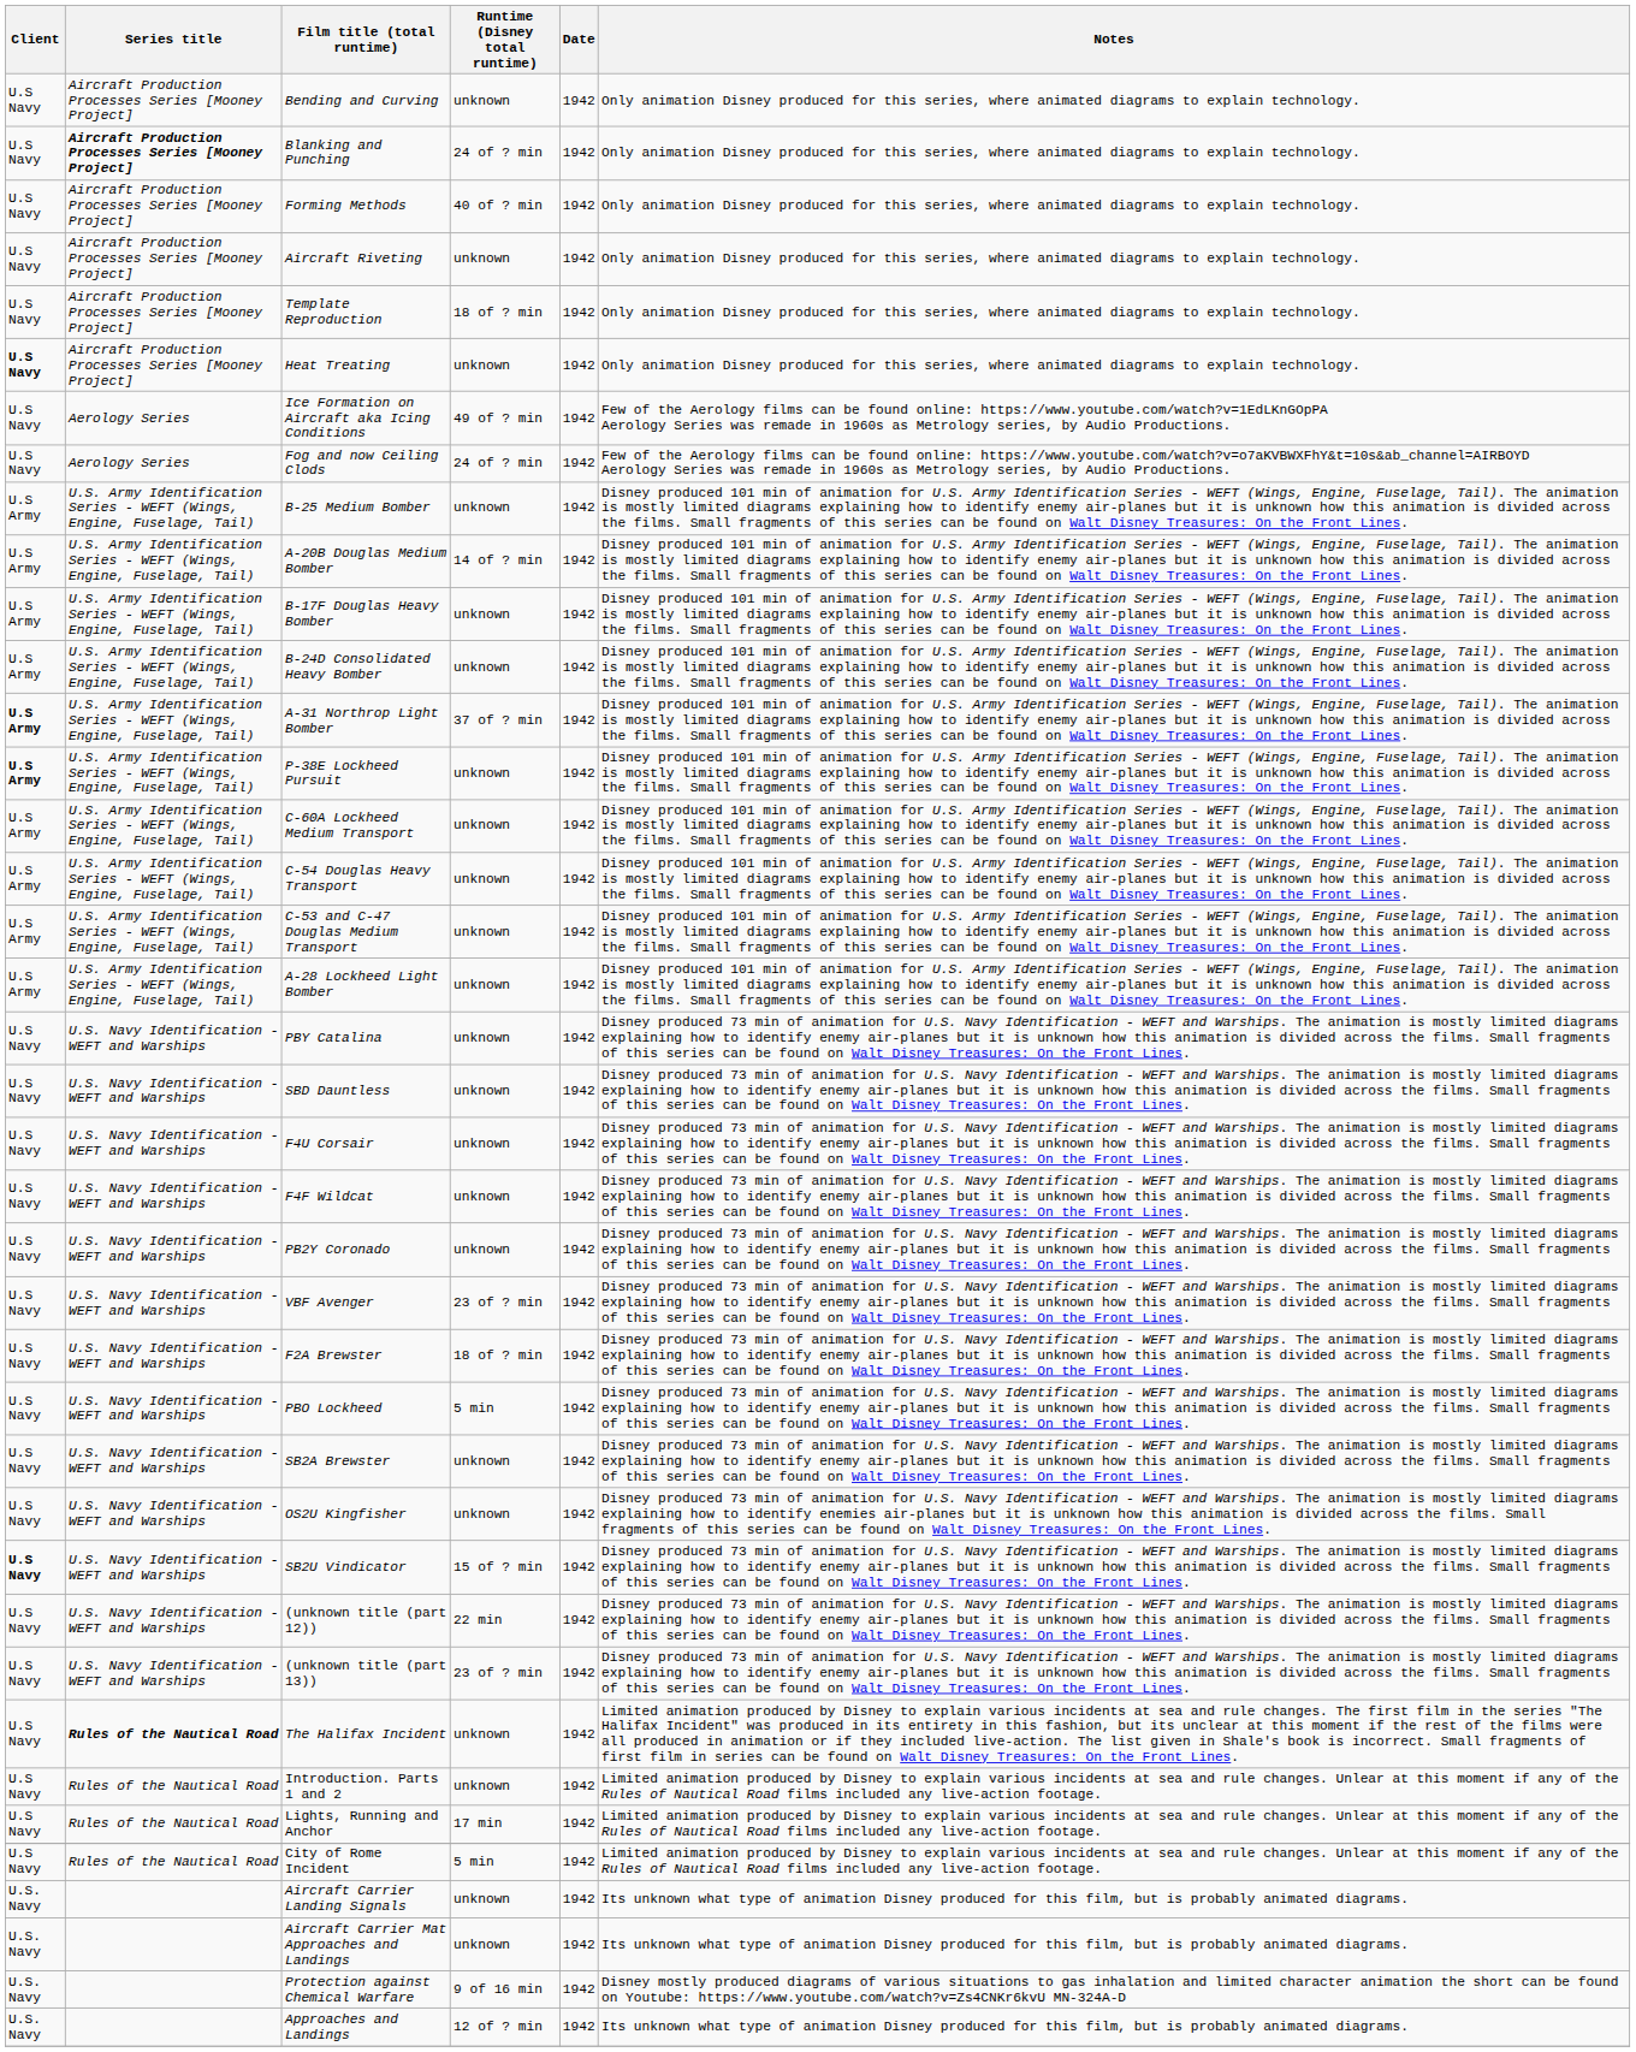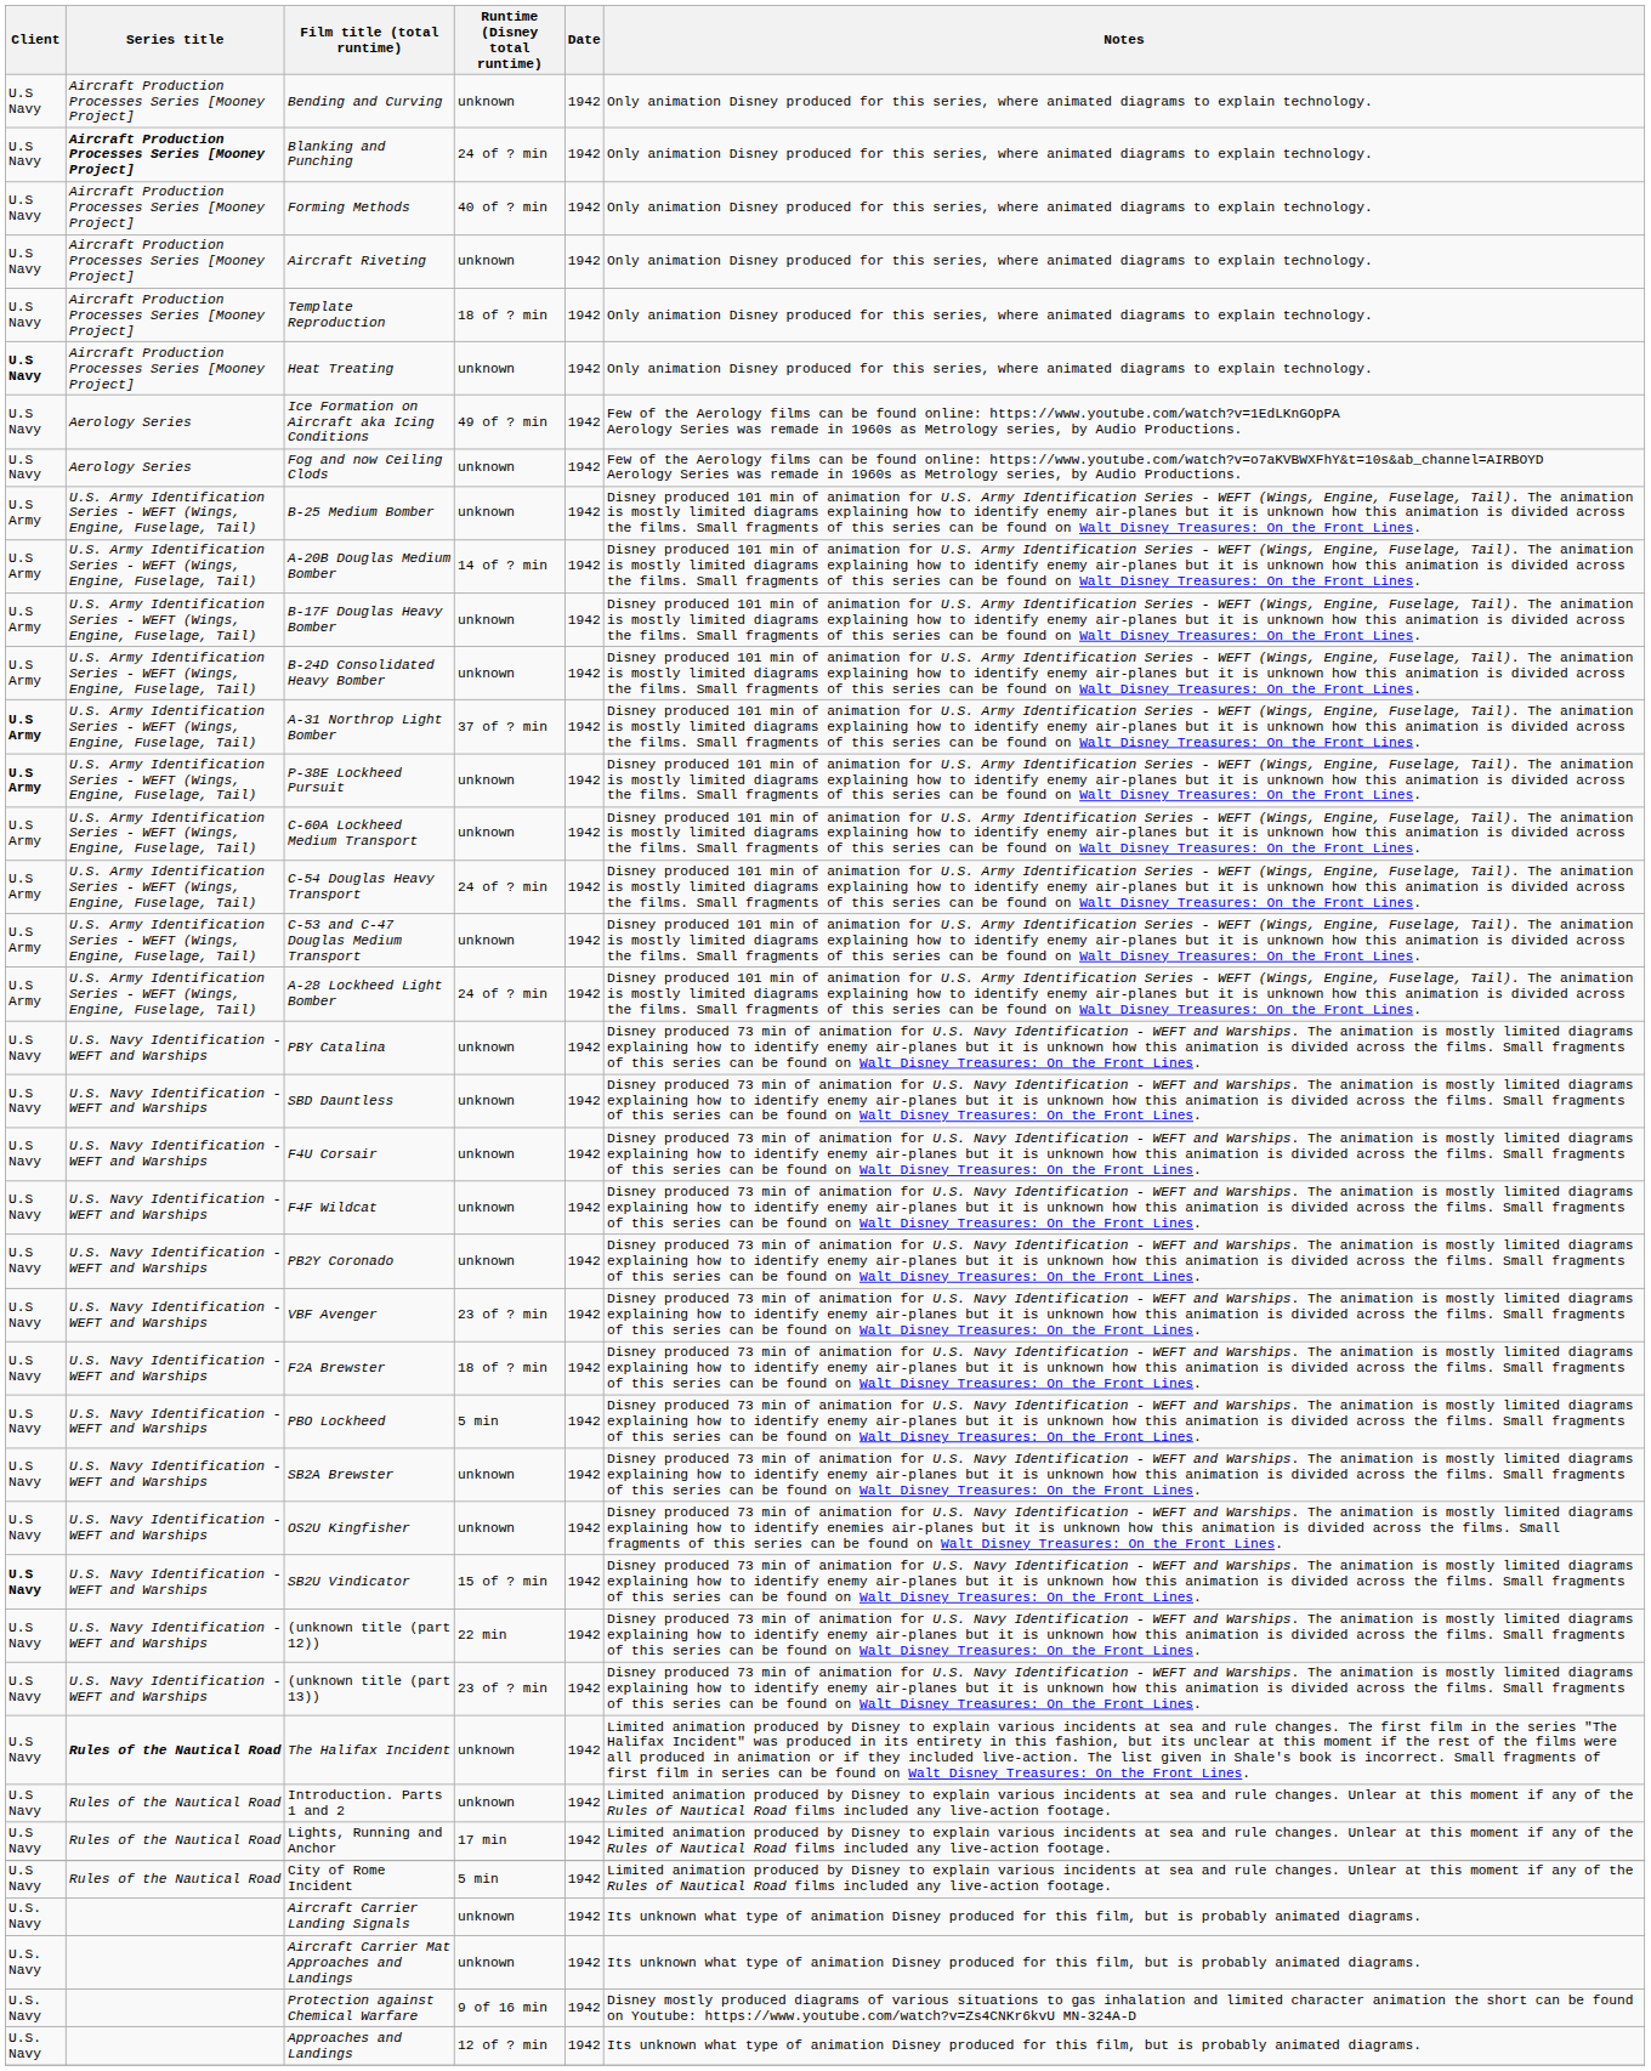Fog and now Ceiling Clods | Runtime (Disney total runtime): 24 of ? min -> unknown
C-54 Douglas Heavy Transport | Runtime (Disney total runtime): unknown -> 24 of ? min
A-28 Lockheed Light Bomber | Runtime (Disney total runtime): unknown -> 24 of ? min
